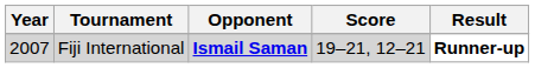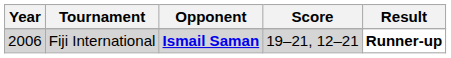Fiji International | Year: 2007 -> 2006
